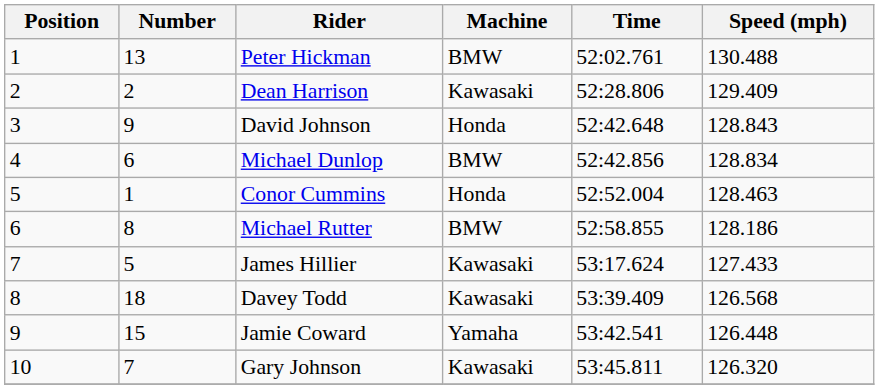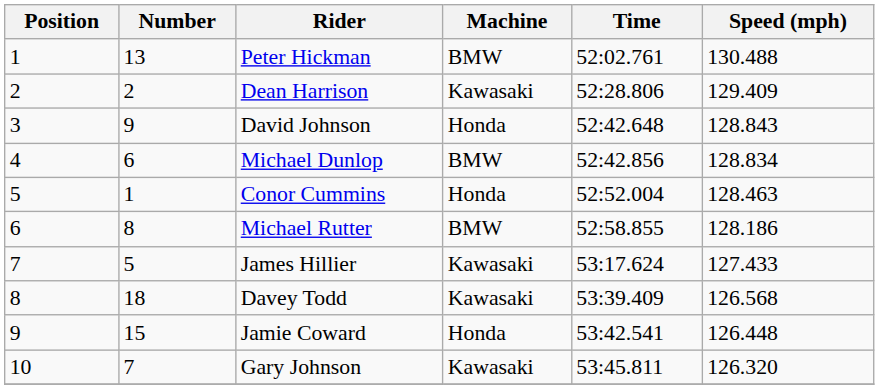Jamie Coward | Machine: Yamaha -> Honda
